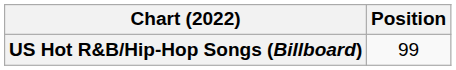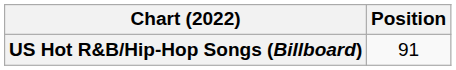US Hot R&B/Hip-Hop Songs (Billboard) | Position: 99 -> 91
